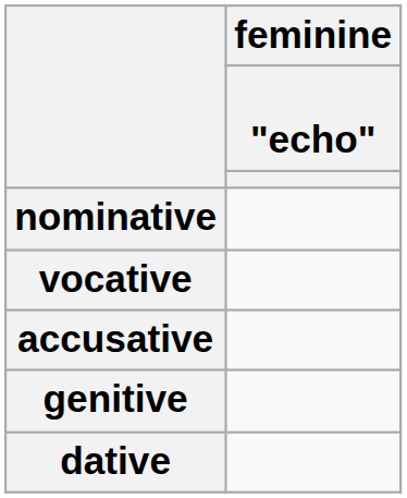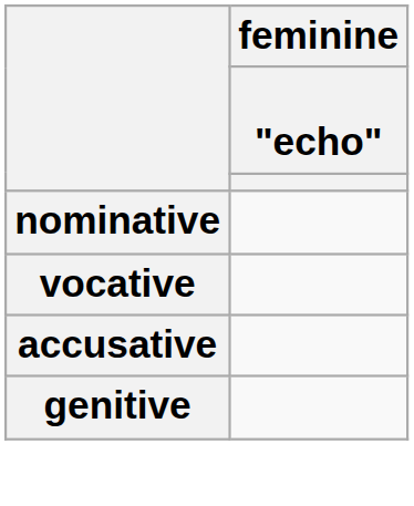- row: dative
